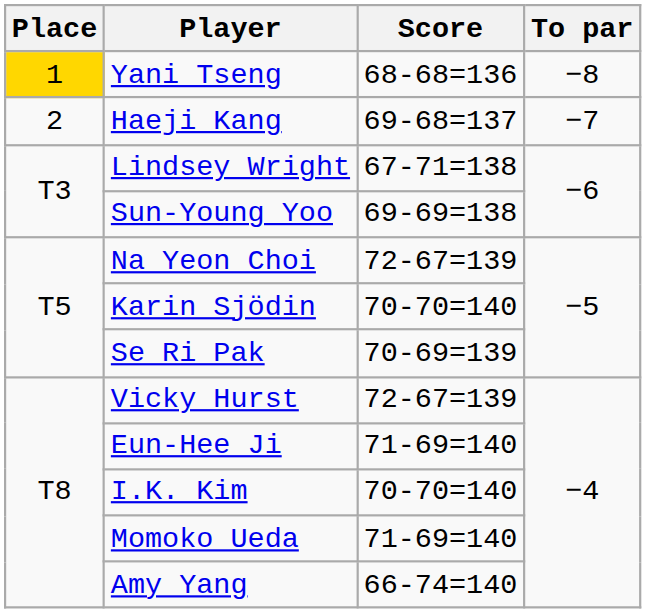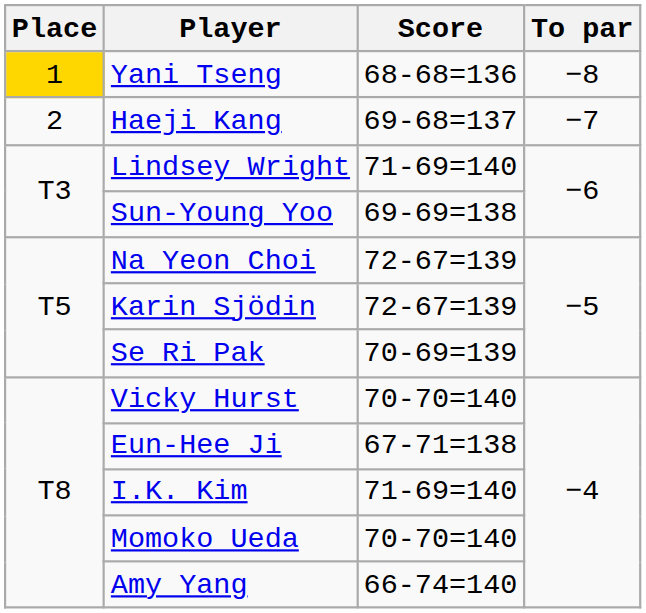Lindsey Wright | Score: 67-71=138 -> 71-69=140
Karin Sjödin | Score: 70-70=140 -> 72-67=139
Vicky Hurst | Score: 72-67=139 -> 70-70=140
Eun-Hee Ji | Score: 71-69=140 -> 67-71=138
I.K. Kim | Score: 70-70=140 -> 71-69=140
Momoko Ueda | Score: 71-69=140 -> 70-70=140
